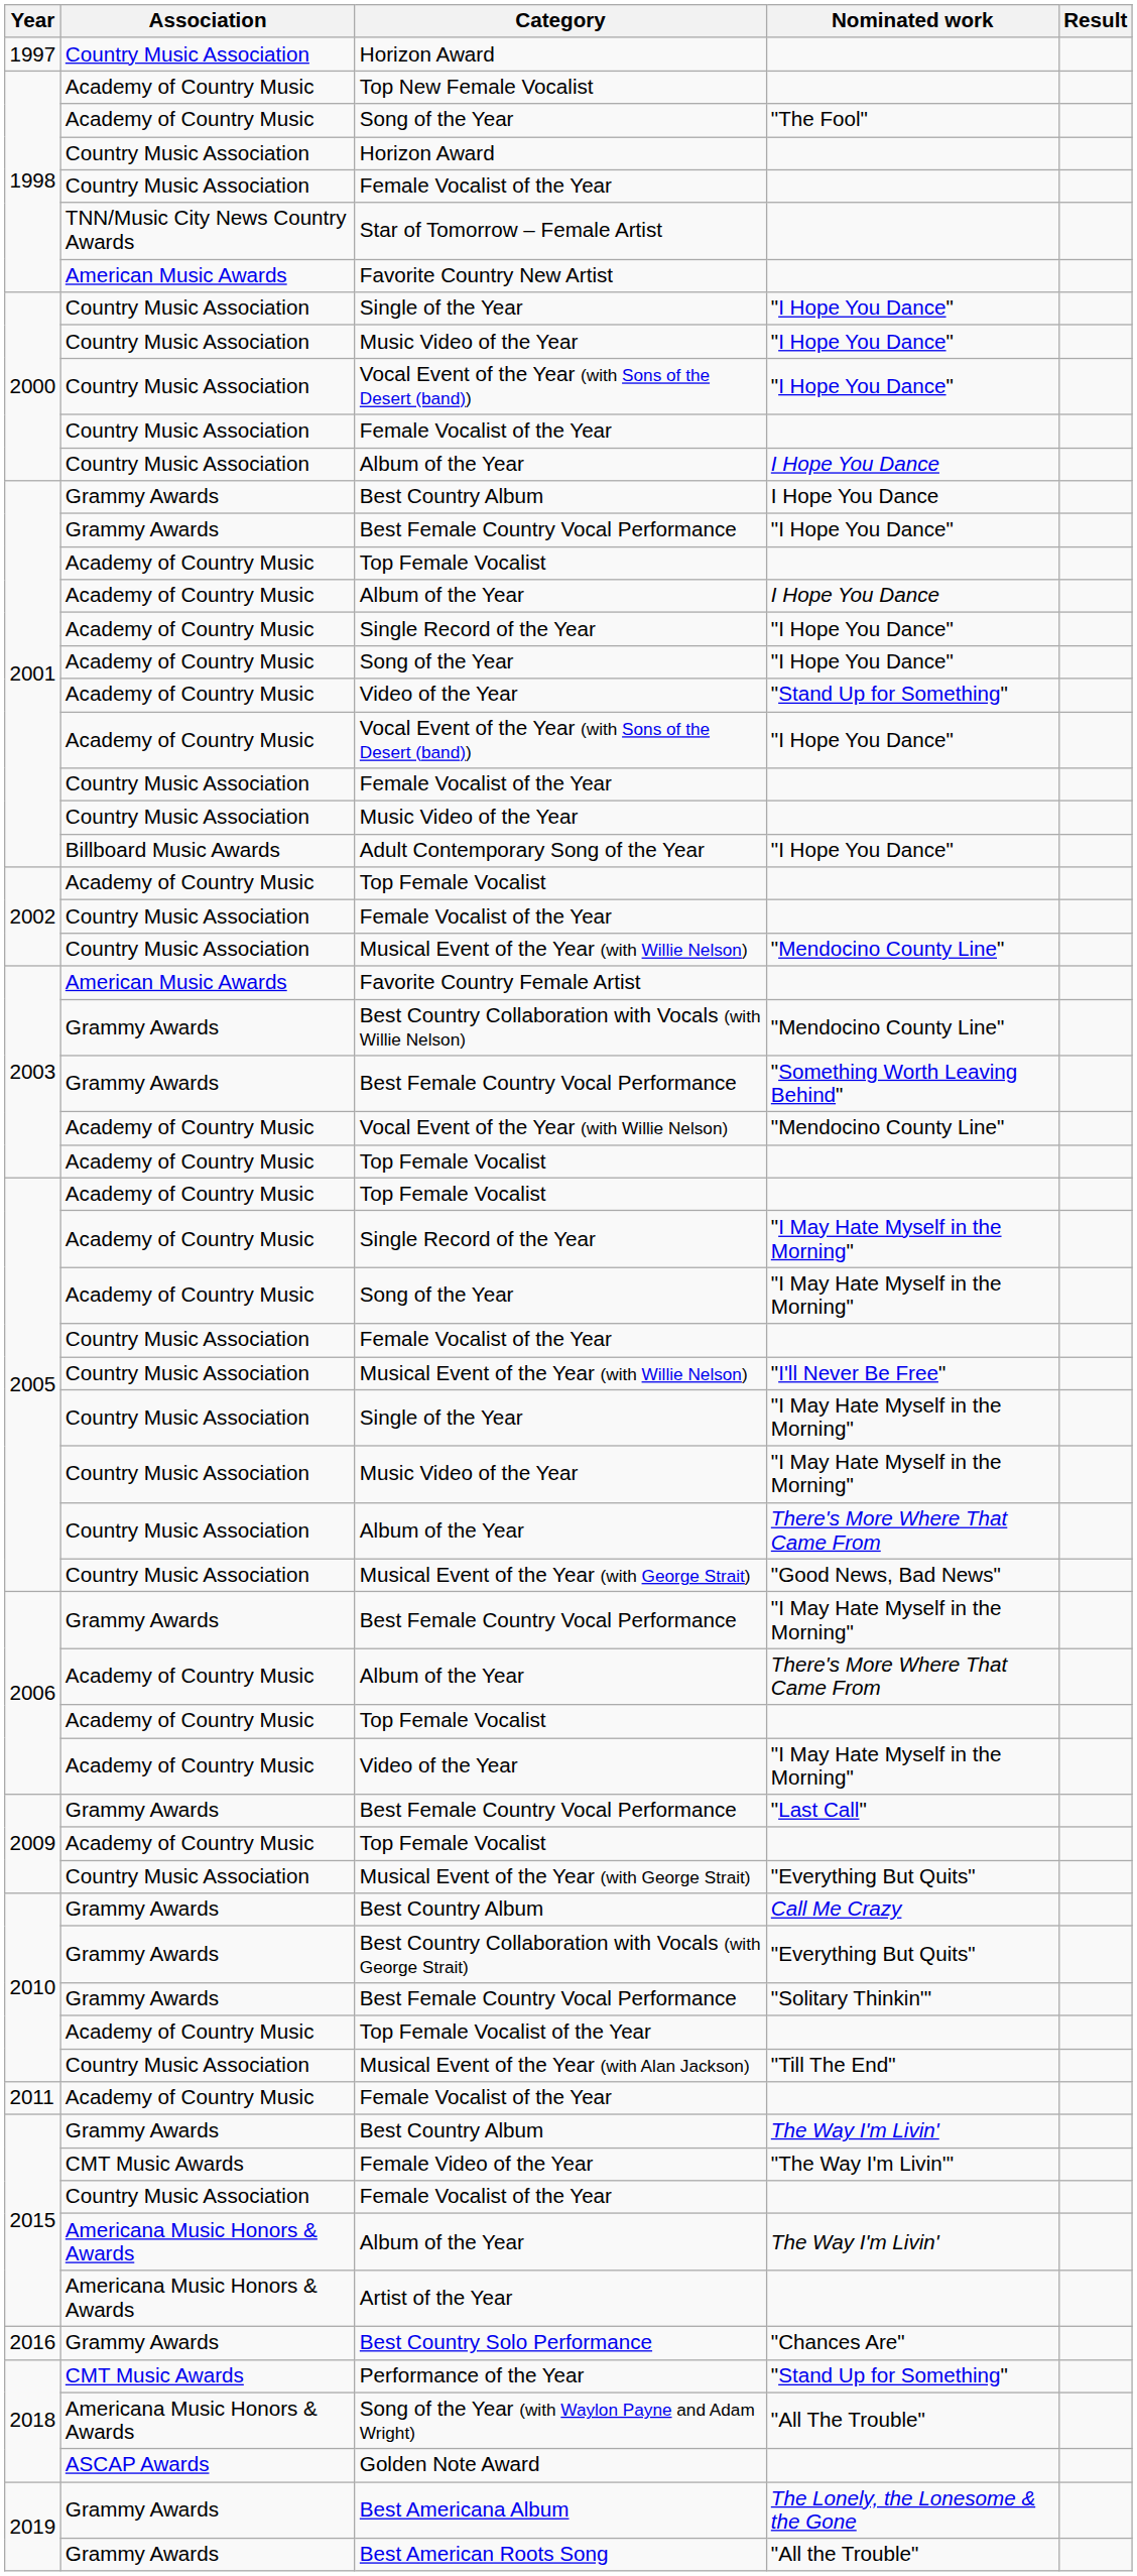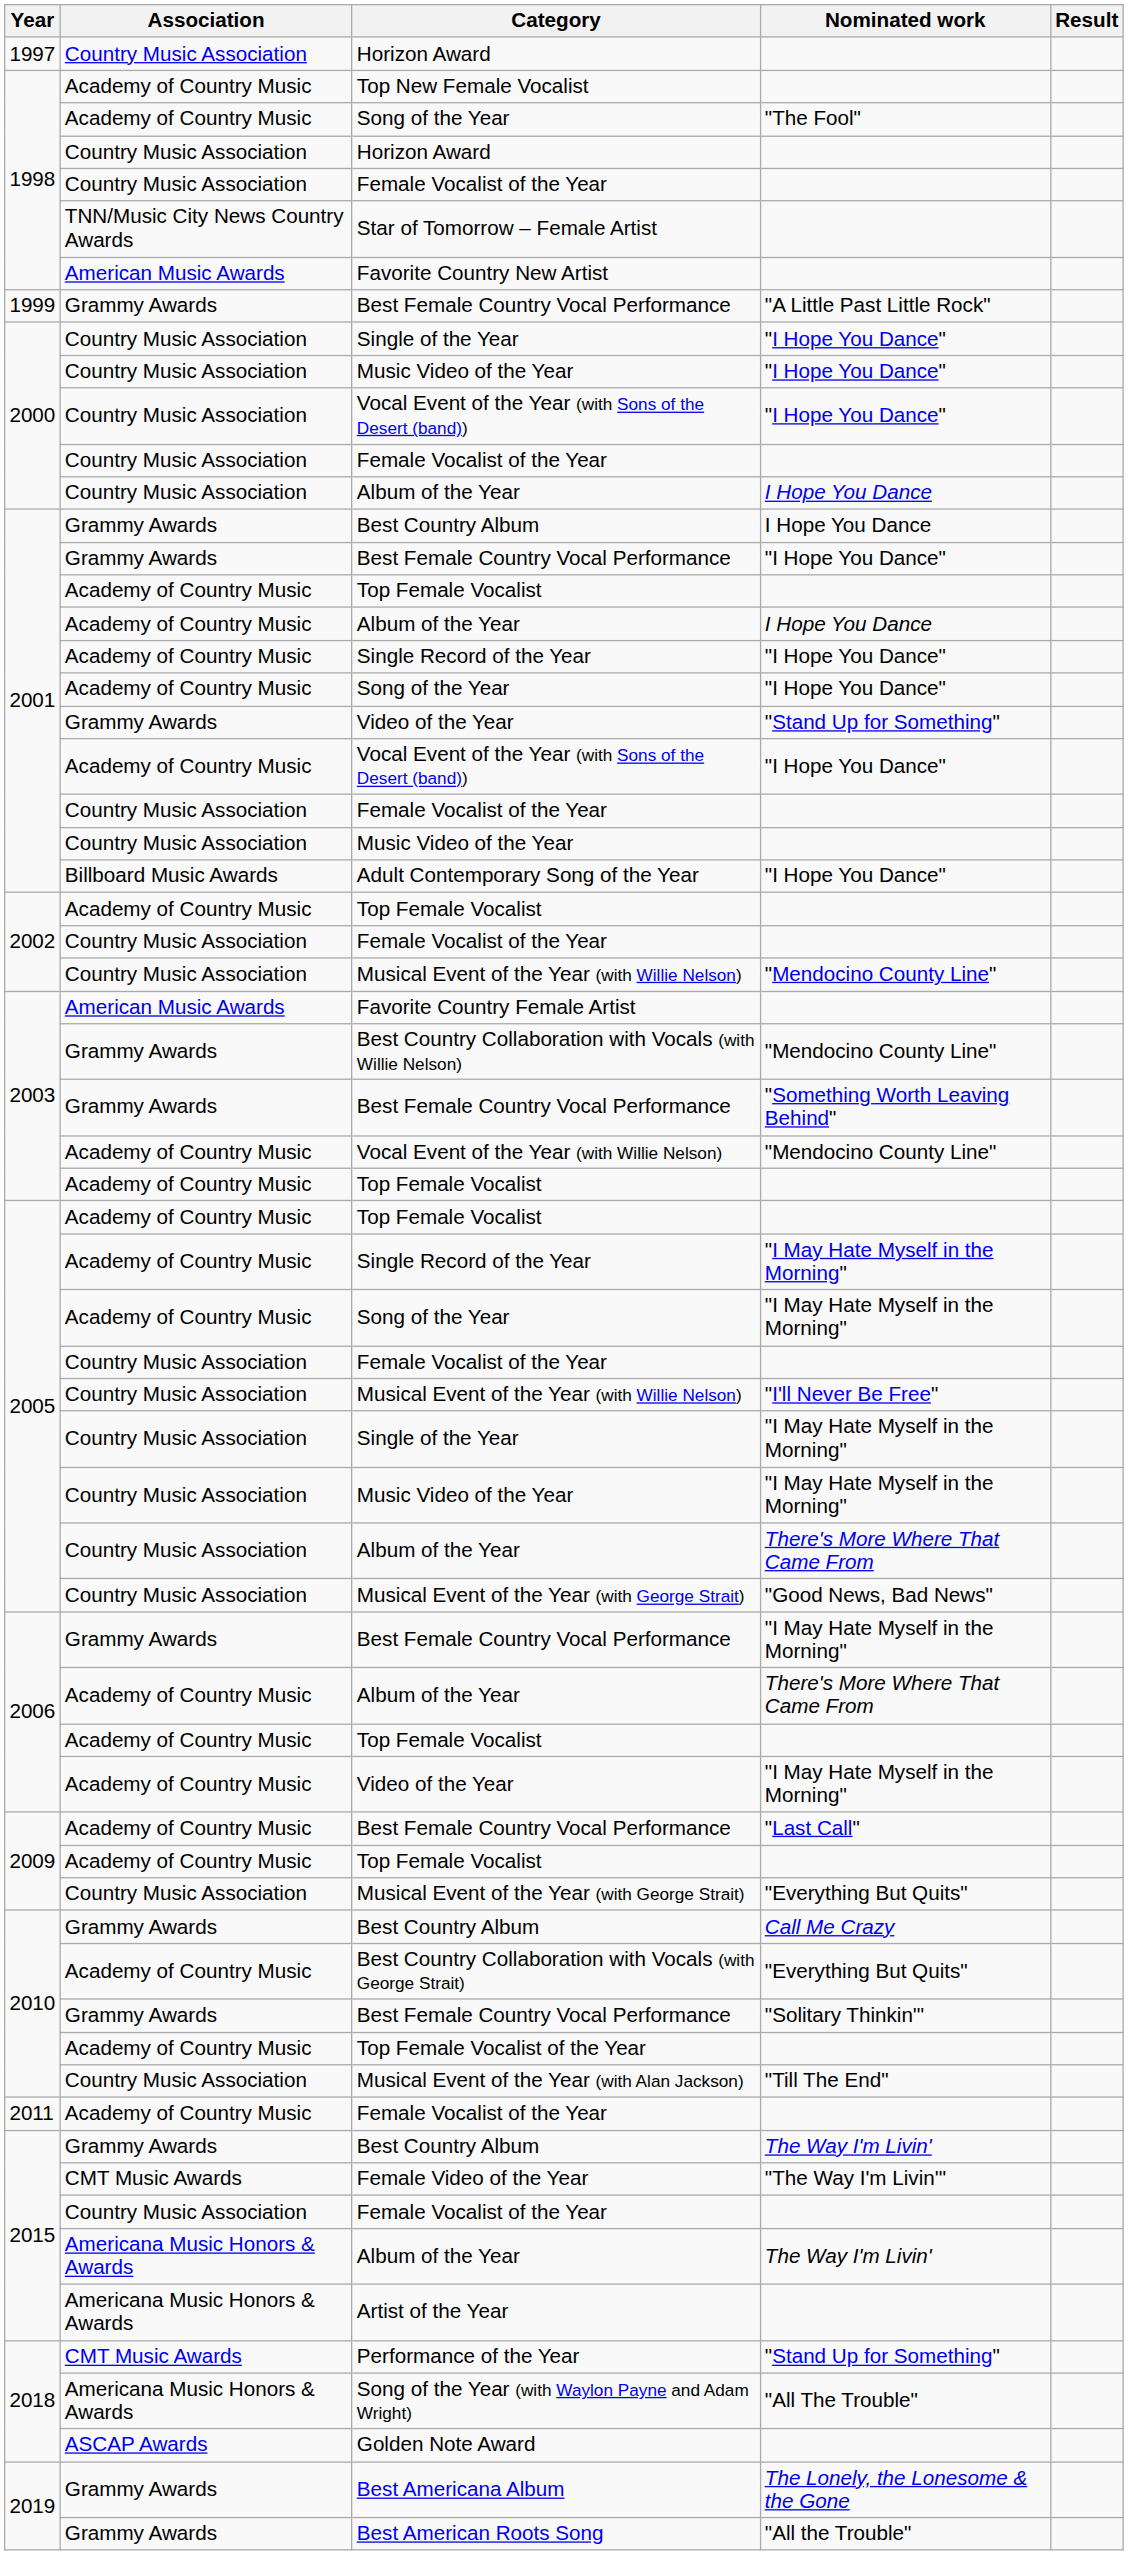+ row: 1999 | Grammy Awards | Best Female Country Vocal Performance | "A Little Past Little Rock"
2001 / Video of the Year | Association: Academy of Country Music -> Grammy Awards
2009 / Best Female Country Vocal Performance | Association: Grammy Awards -> Academy of Country Music
Best Country Collaboration with Vocals (with George Strait) | Association: Grammy Awards -> Academy of Country Music
- row: 2016 | Grammy Awards | Best Country Solo Performance | "Chances Are"
